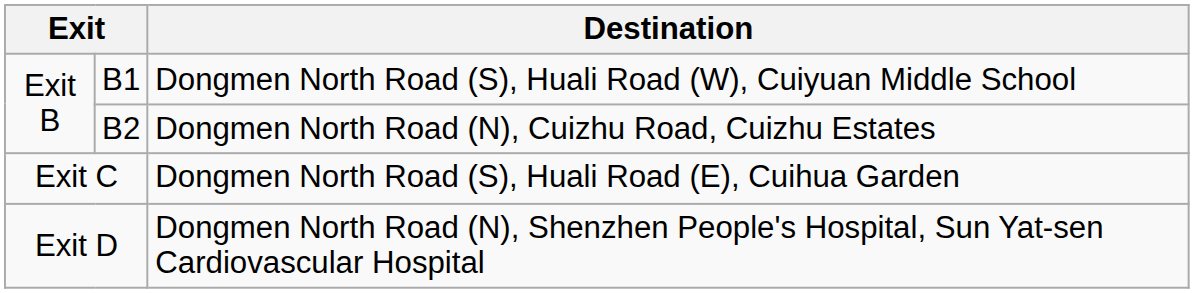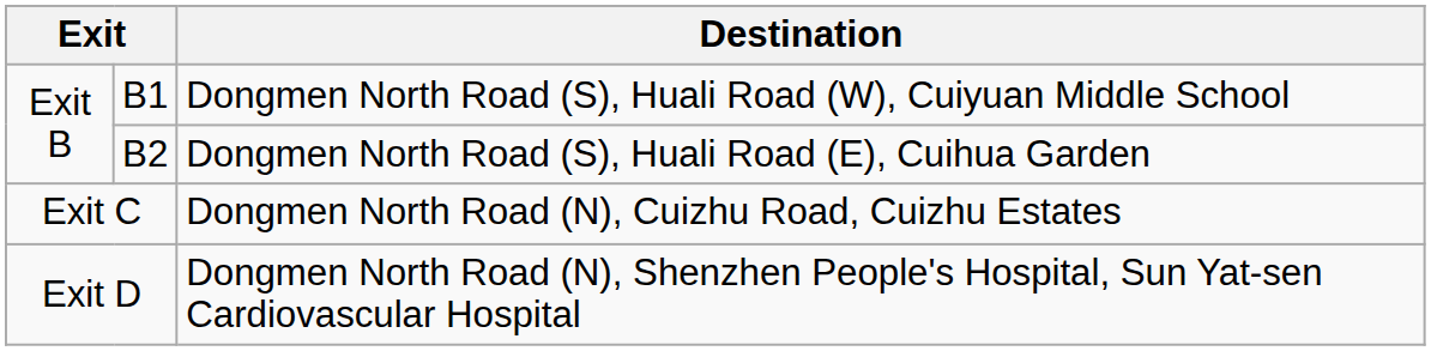B2 | Destination: Dongmen North Road (N), Cuizhu Road, Cuizhu Estates -> Dongmen North Road (S), Huali Road (E), Cuihua Garden
Exit C | Destination: Dongmen North Road (S), Huali Road (E), Cuihua Garden -> Dongmen North Road (N), Cuizhu Road, Cuizhu Estates
